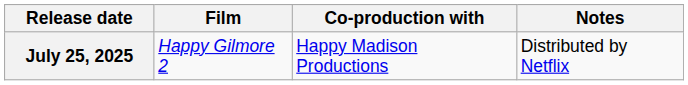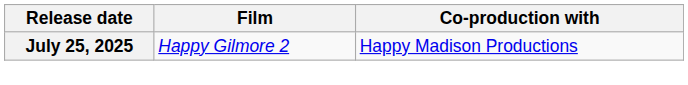- column: Notes | Distributed by Netflix
